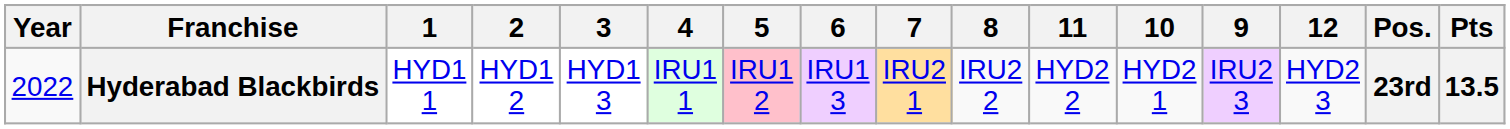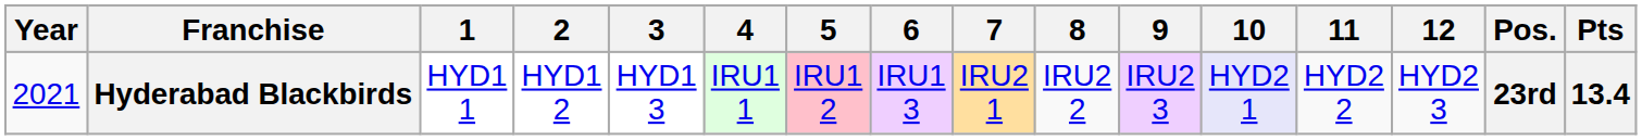columns swapped: 9 <-> 11
Hyderabad Blackbirds | Year: 2022 -> 2021
Hyderabad Blackbirds | 10: no background -> lavender background
Hyderabad Blackbirds | Pts: 13.5 -> 13.4
